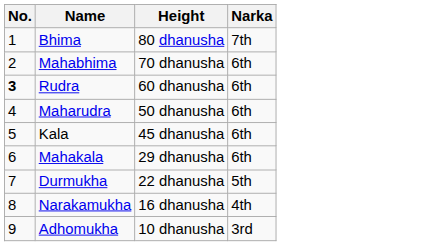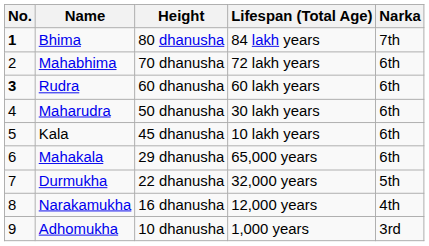+ column: Lifespan (Total Age) | 84 lakh years | 72 lakh years | 60 lakh years | 30 lakh years | 10 lakh years | 65,000 years | 32,000 years | 12,000 years | 1,000 years
Bhima | No.: normal -> bold
